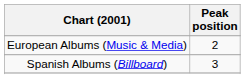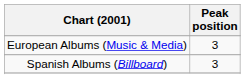European Albums (Music & Media) | Peak position: 2 -> 3
